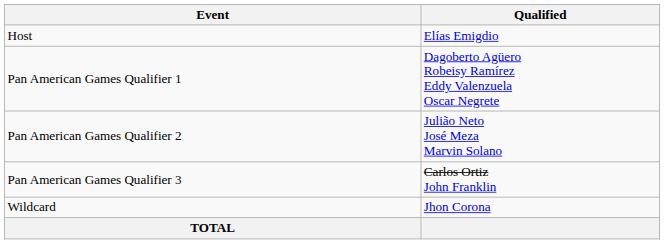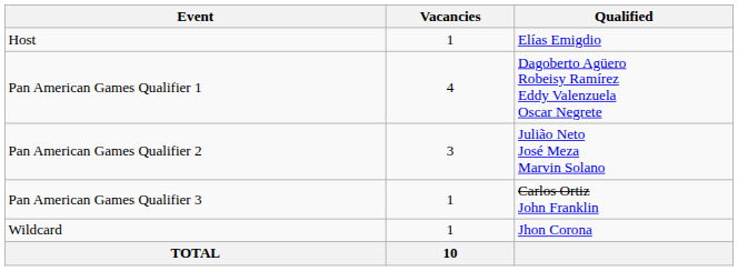+ column: Vacancies | 1 | 4 | 3 | 1 | 1 | 10
